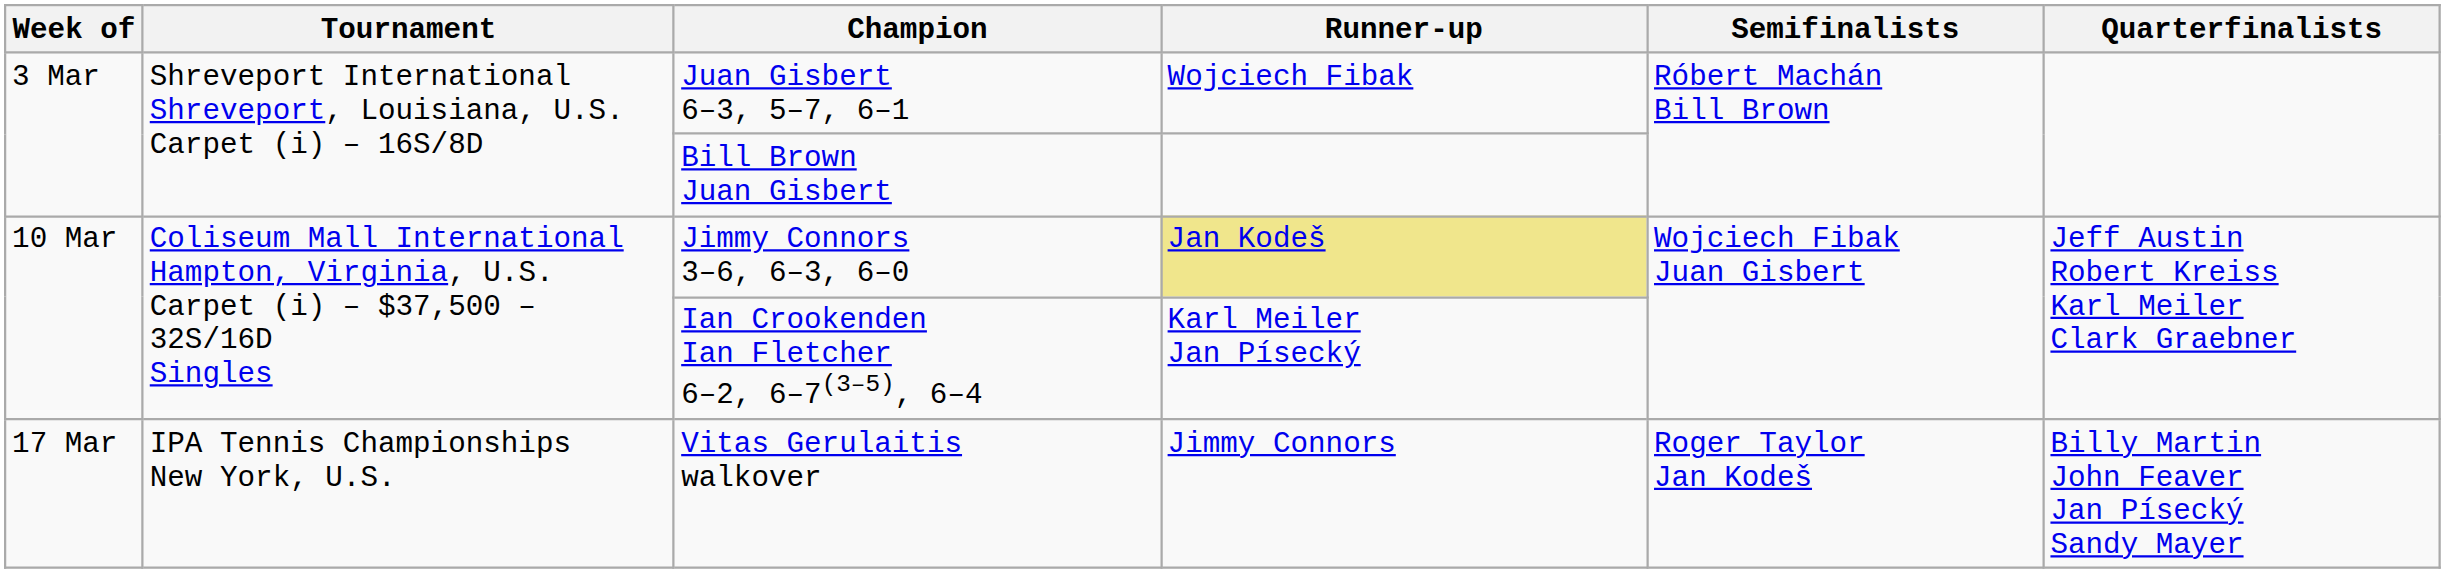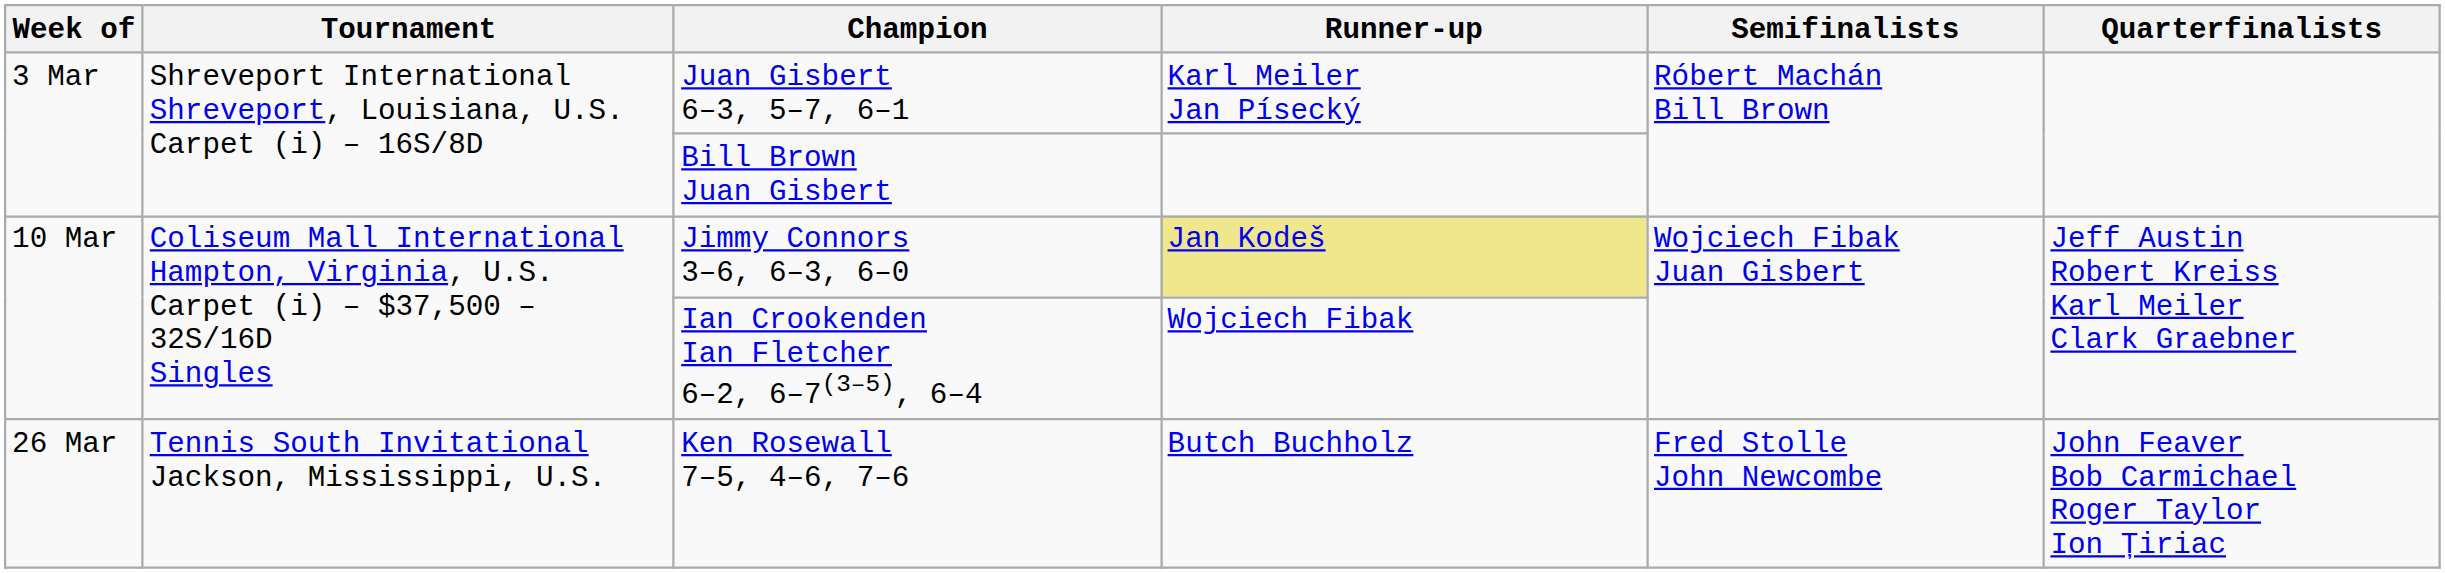Juan Gisbert 6–3, 5–7, 6–1 | Runner-up: Wojciech Fibak -> Karl Meiler Jan Písecký
Ian Crookenden Ian Fletcher 6–2, 6–7(3–5), 6–4 | Runner-up: Karl Meiler Jan Písecký -> Wojciech Fibak
- row: 17 Mar | IPA Tennis Championships New York, U.S. | Vitas Gerulaitis walkover | Jimmy Connors | Roger Taylor Jan Kodeš | Billy Martin John Feaver Jan Písecký Sandy Mayer
+ row: 26 Mar | Tennis South Invitational Jackson, Mississippi, U.S. | Ken Rosewall 7–5, 4–6, 7–6 | Butch Buchholz | Fred Stolle John Newcombe | John Feaver Bob Carmichael Roger Taylor Ion Țiriac
